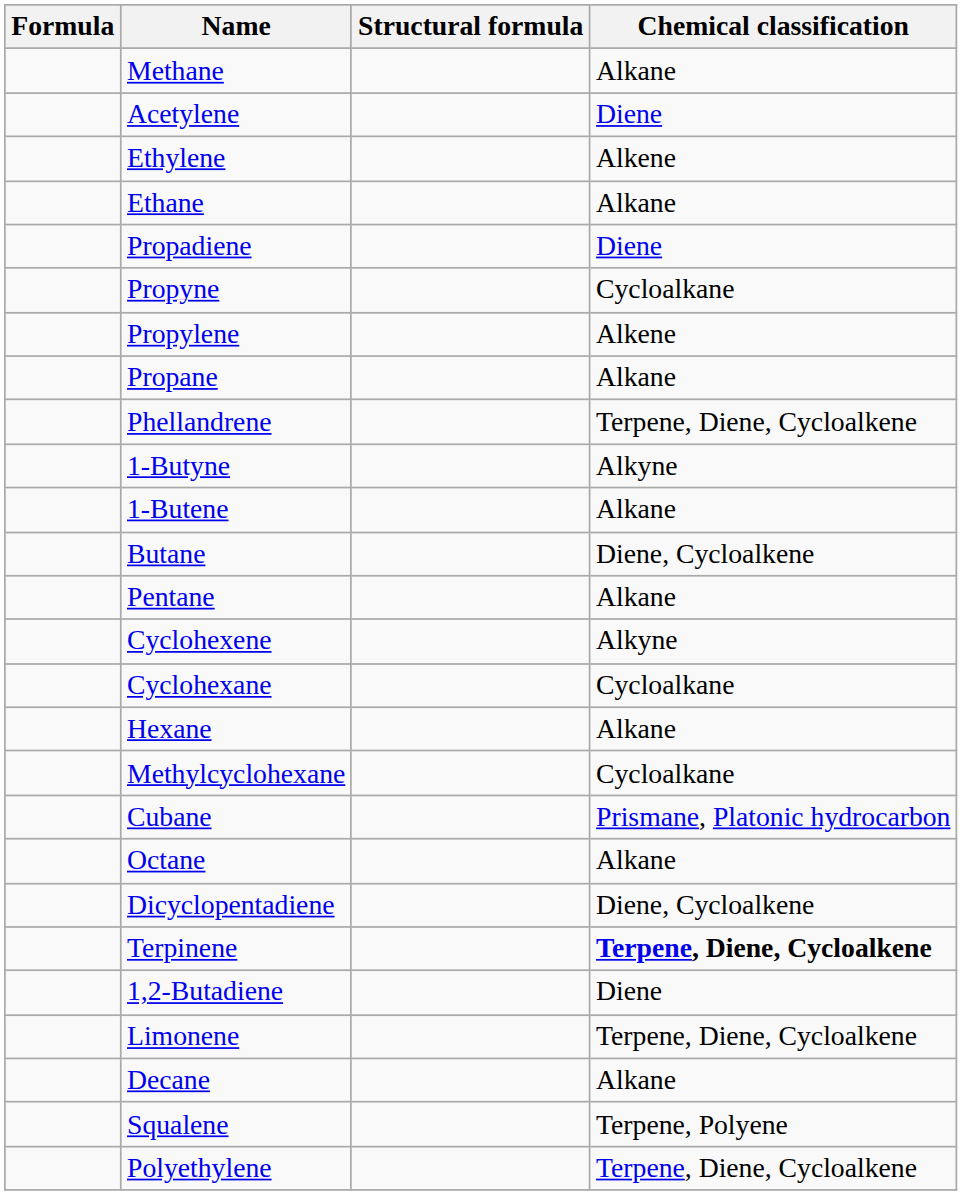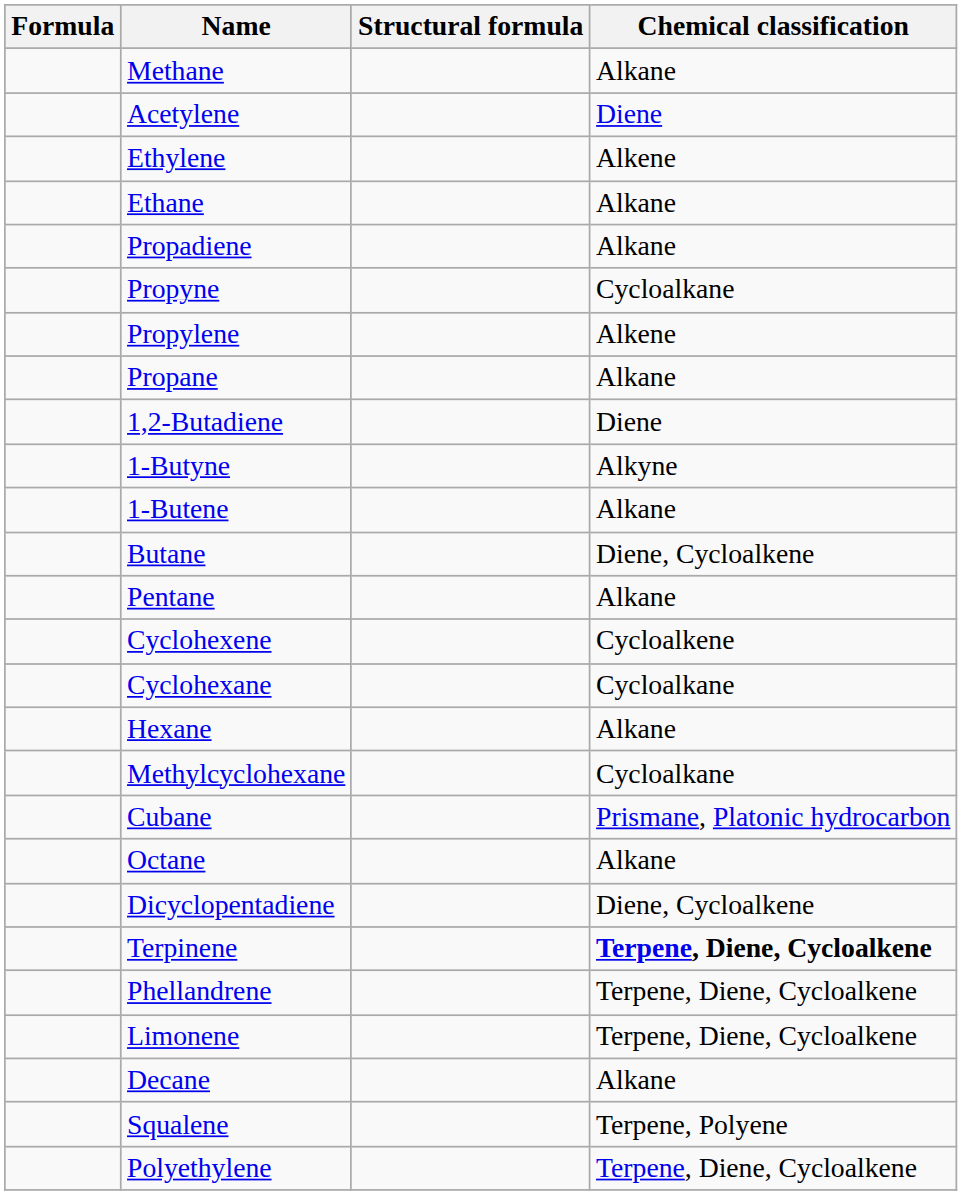Propadiene | Chemical classification: Diene -> Alkane
rows swapped: 1,2-Butadiene <-> Phellandrene
Cyclohexene | Chemical classification: Alkyne -> Cycloalkene
